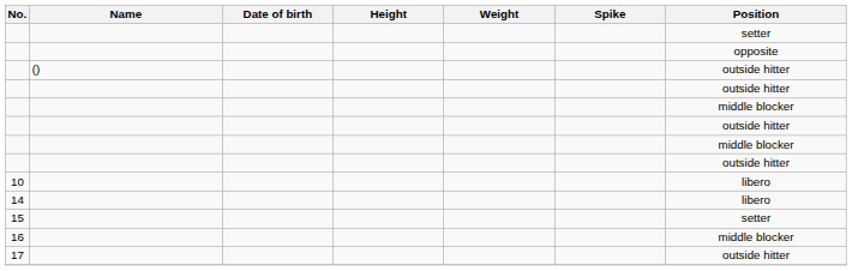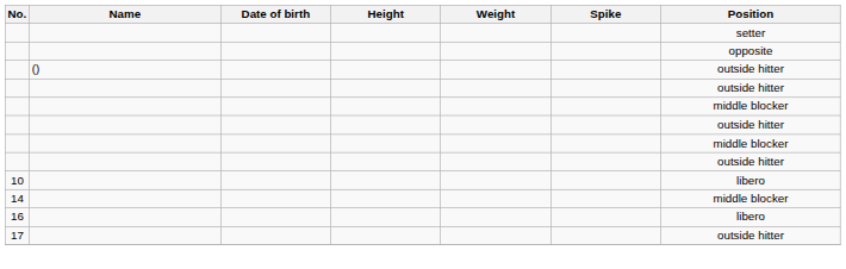14 | Position: libero -> middle blocker
- row: 15 | setter
16 | Position: middle blocker -> libero
